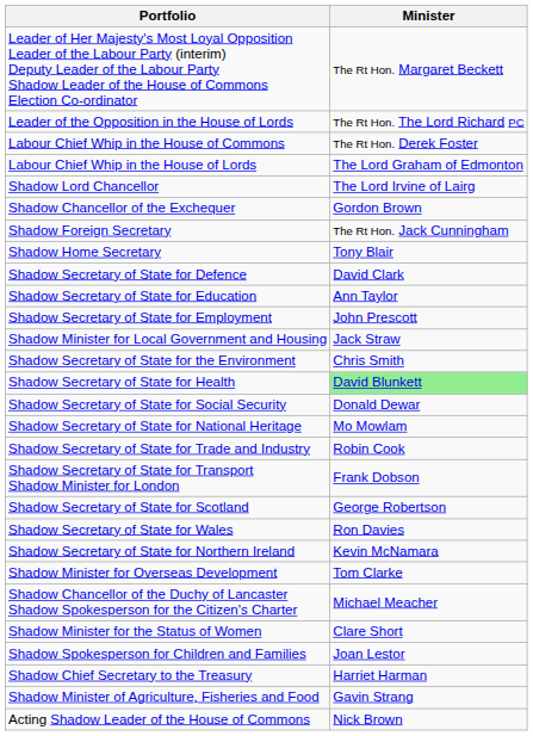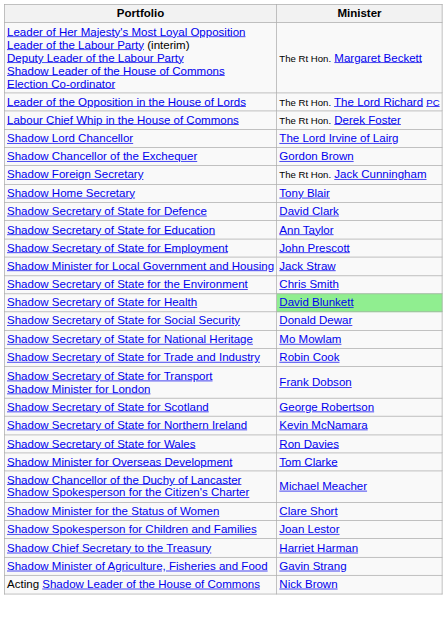- row: Labour Chief Whip in the House of Lords | The Lord Graham of Edmonton
rows swapped: Shadow Secretary of State for Wales <-> Shadow Secretary of State for Northern Ireland
